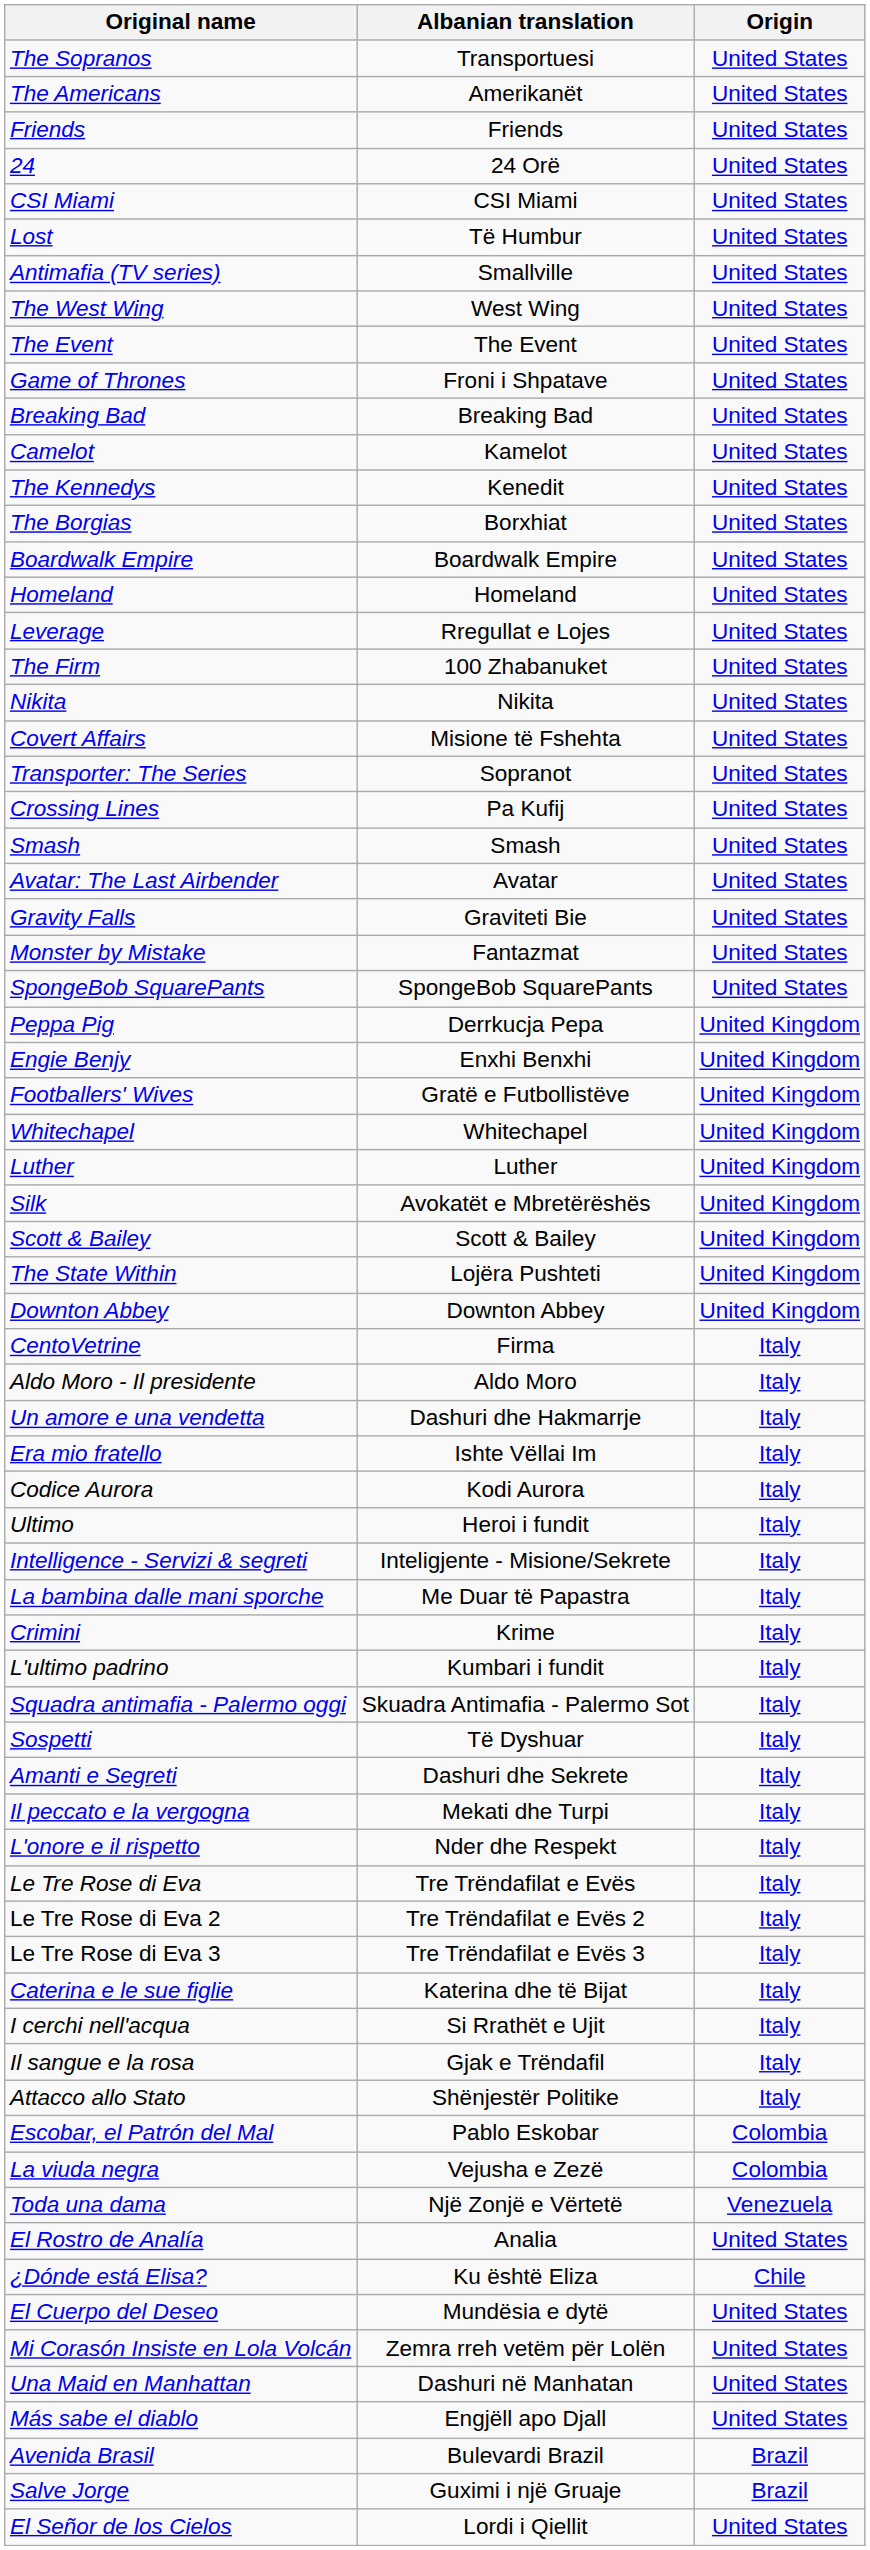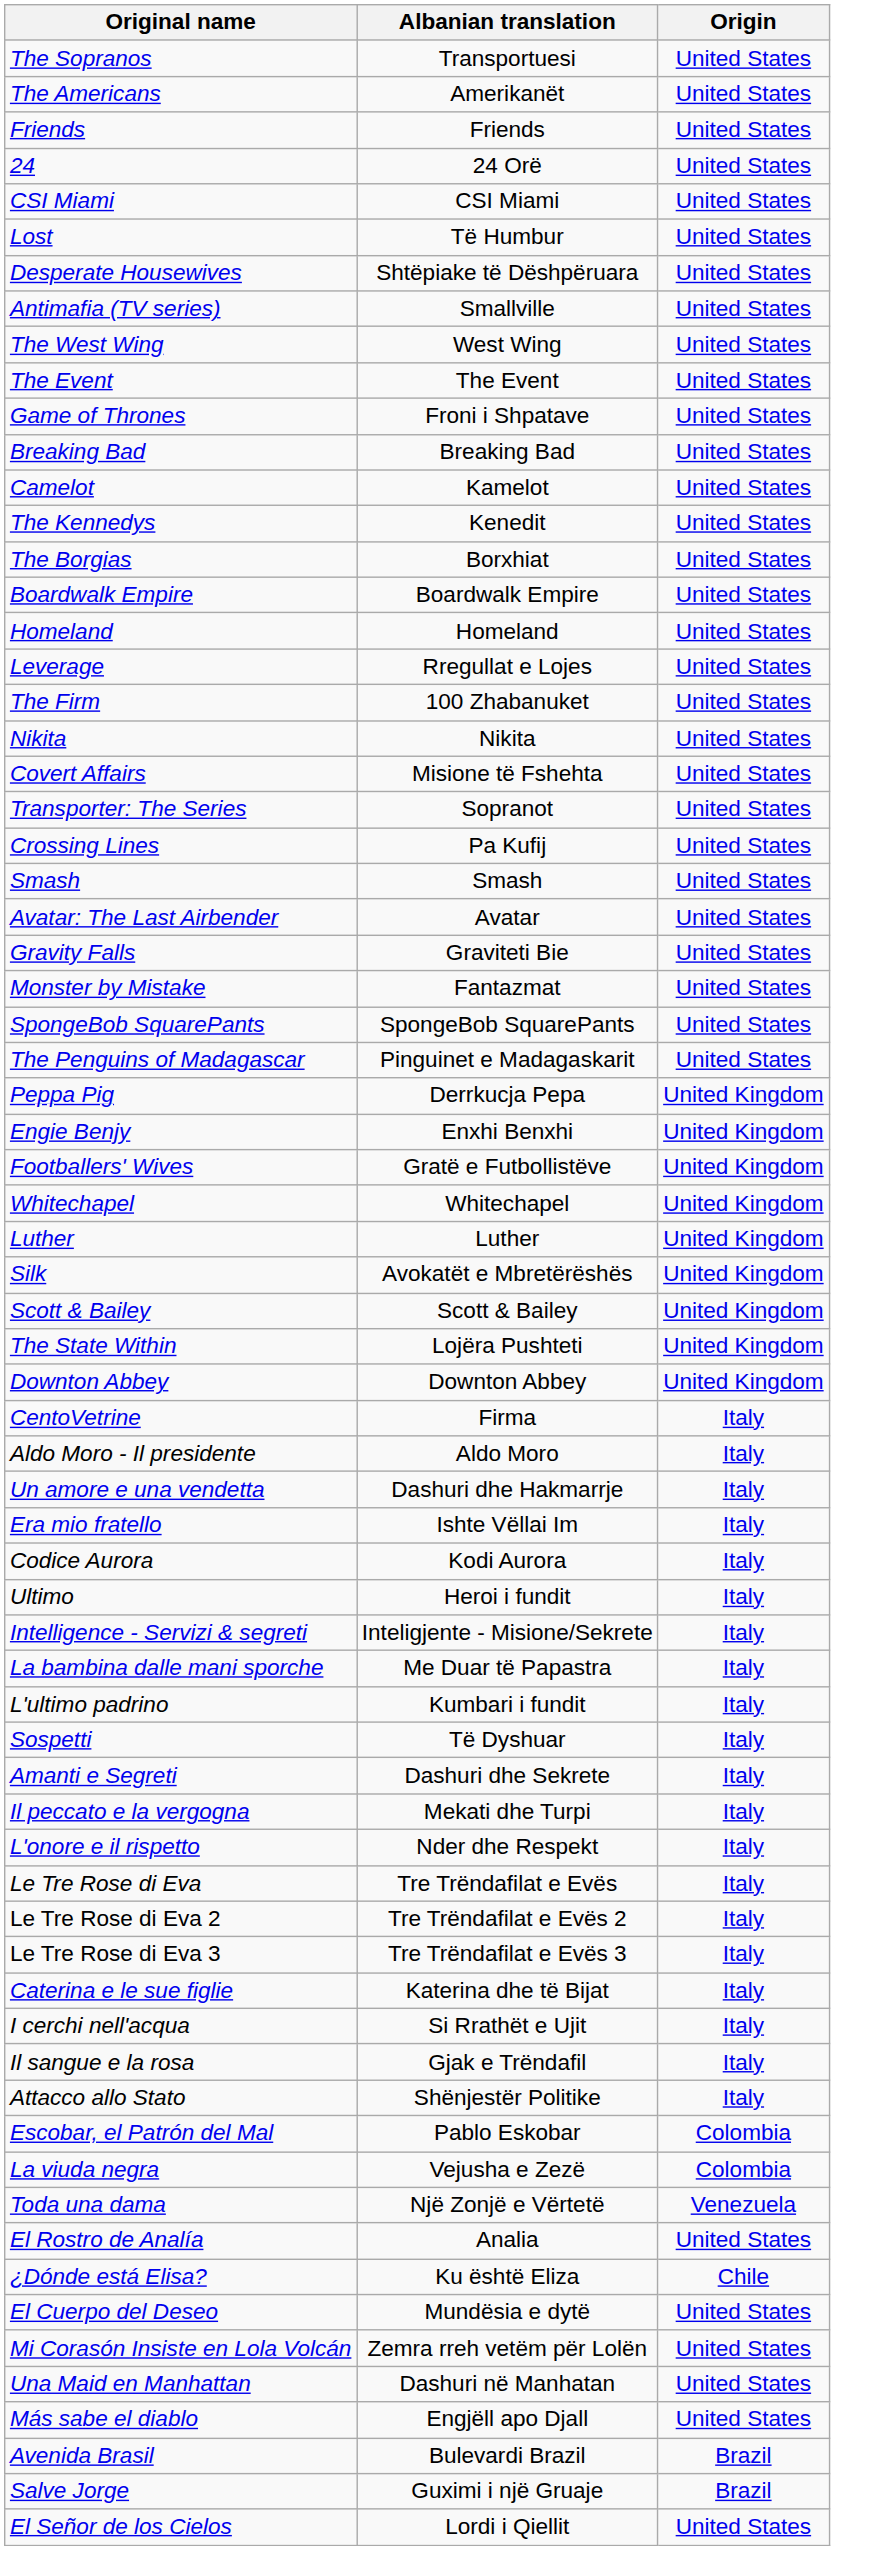+ row: Desperate Housewives | Shtëpiake të Dëshpëruara | United States
+ row: The Penguins of Madagascar | Pinguinet e Madagaskarit | United States
- row: Crimini | Krime | Italy
- row: Squadra antimafia - Palermo oggi | Skuadra Antimafia - Palermo Sot | Italy
